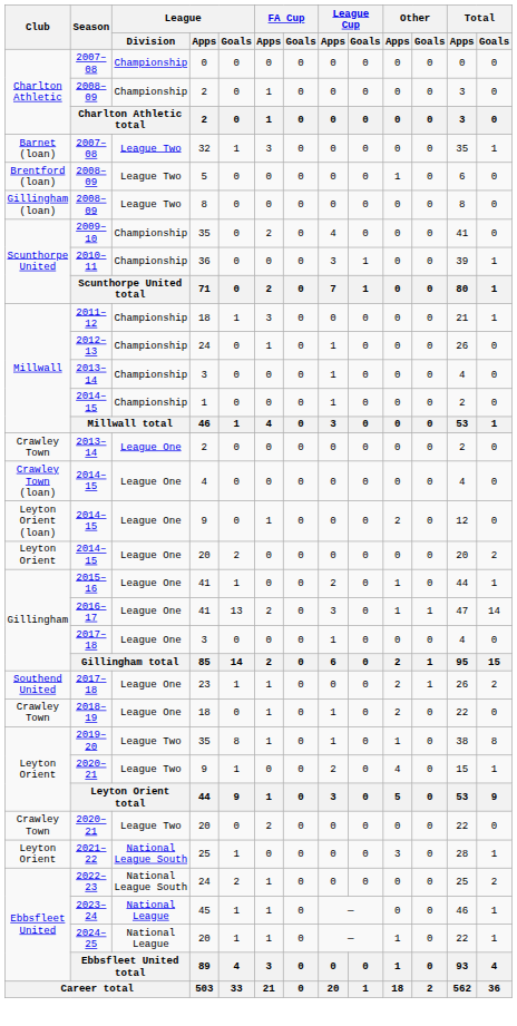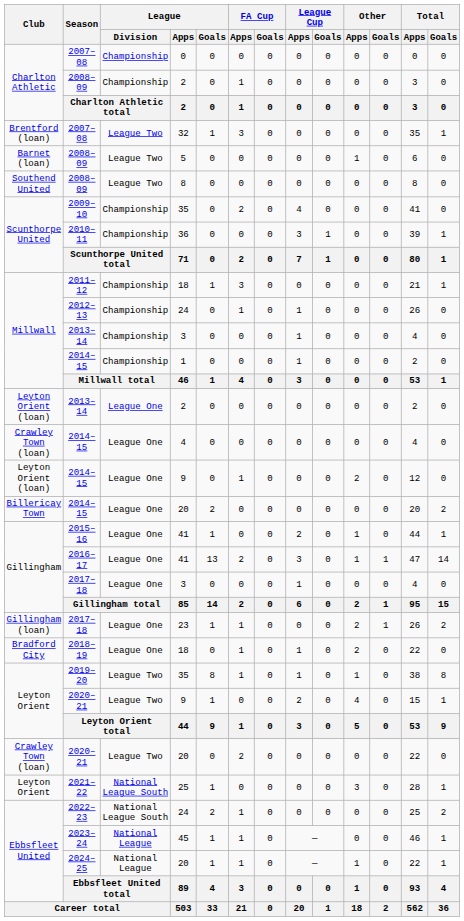2007–08 / 32 | Club: Barnet (loan) -> Brentford (loan)
2008–09 / 5 | Club: Brentford (loan) -> Barnet (loan)
2008–09 / 8 | Club: Gillingham (loan) -> Southend United
2013–14 / 2 | Club: Crawley Town -> Leyton Orient (loan)
2014–15 / 20 | Club: Leyton Orient -> Billericay Town
2017–18 / 23 | Club: Southend United -> Gillingham (loan)
2018–19 | Club: Crawley Town -> Bradford City
2020–21 / 20 | Club: Crawley Town -> Crawley Town (loan)
